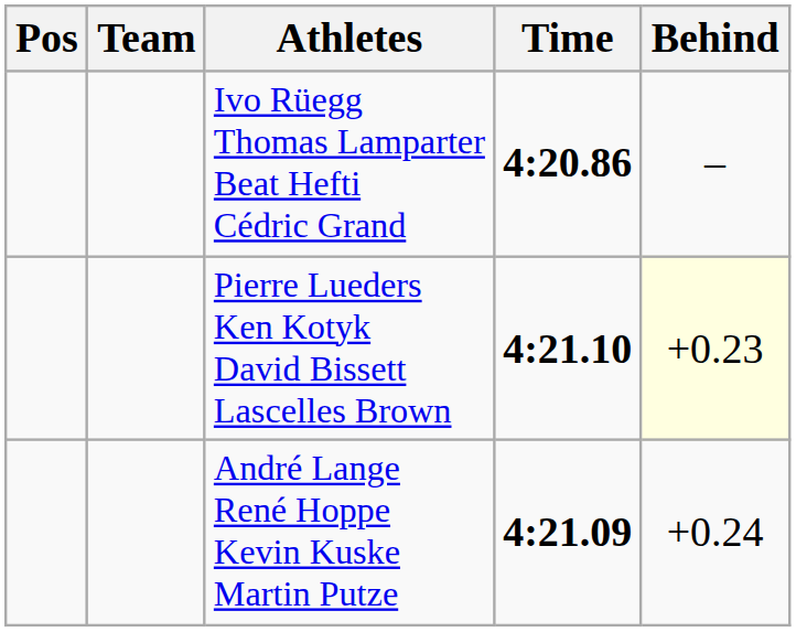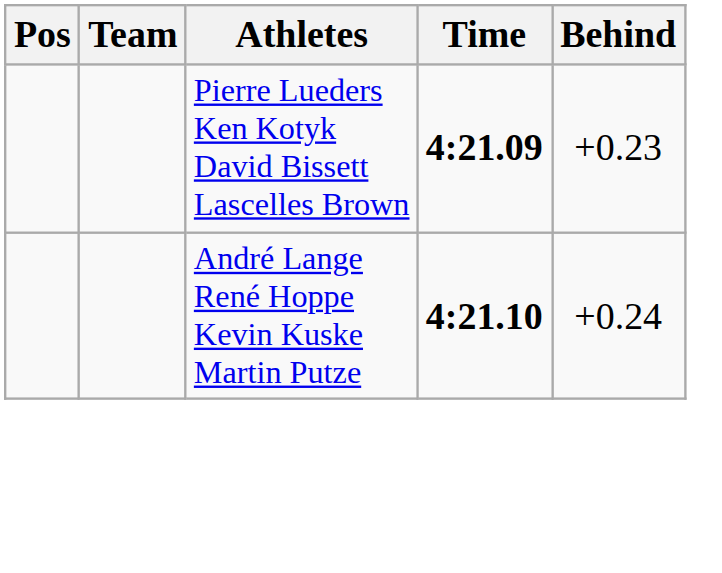- row: Ivo Rüegg Thomas Lamparter Beat Hefti Cédric Grand | 4:20.86 | –
Pierre Lueders Ken Kotyk David Bissett Lascelles Brown | Time: 4:21.10 -> 4:21.09
Pierre Lueders Ken Kotyk David Bissett Lascelles Brown | Behind: lightyellow background -> no background
André Lange René Hoppe Kevin Kuske Martin Putze | Time: 4:21.09 -> 4:21.10
